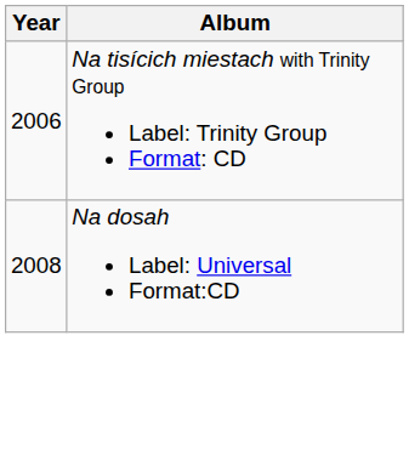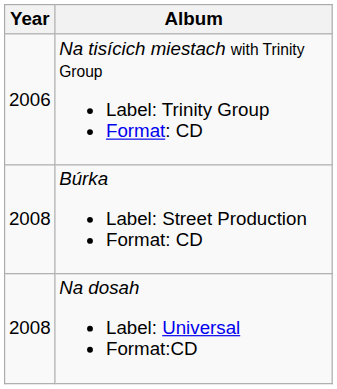+ row: 2008 | Búrka Label: Street Production Format: CD
